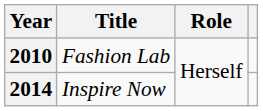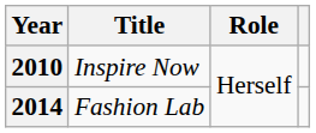2010 | Title: Fashion Lab -> Inspire Now
2014 | Title: Inspire Now -> Fashion Lab
